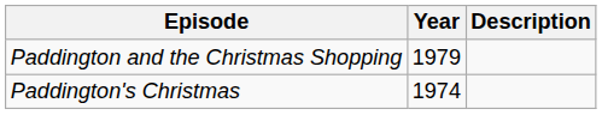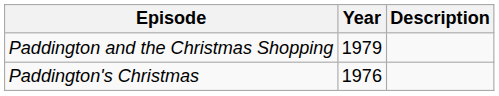Paddington's Christmas | Year: 1974 -> 1976
